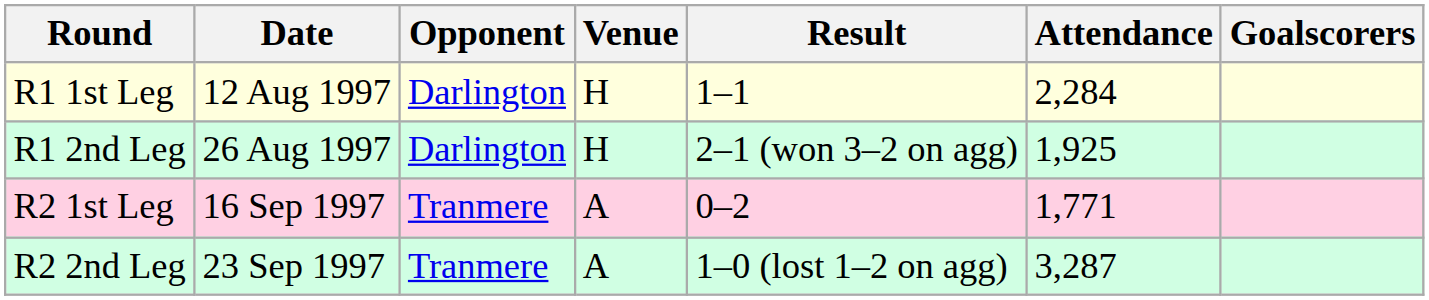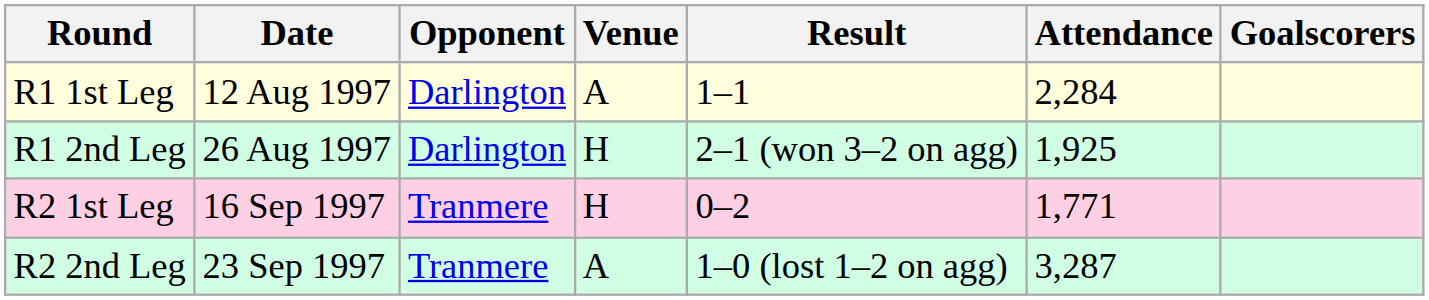R1 1st Leg | Venue: H -> A
R2 1st Leg | Venue: A -> H
